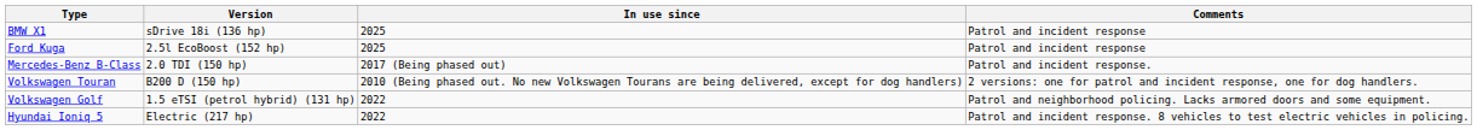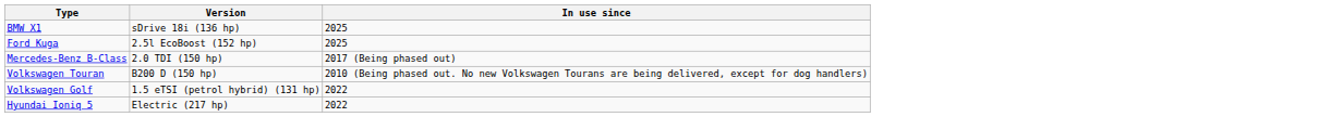- column: Comments | Patrol and incident response | Patrol and incident response | Patrol and incident response. | 2 versions: one for patrol and incident response, one for dog handlers. | Patrol and neighborhood policing. Lacks armored doors and some equipment. | Patrol and incident response. 8 vehicles to test electric vehicles in policing.
